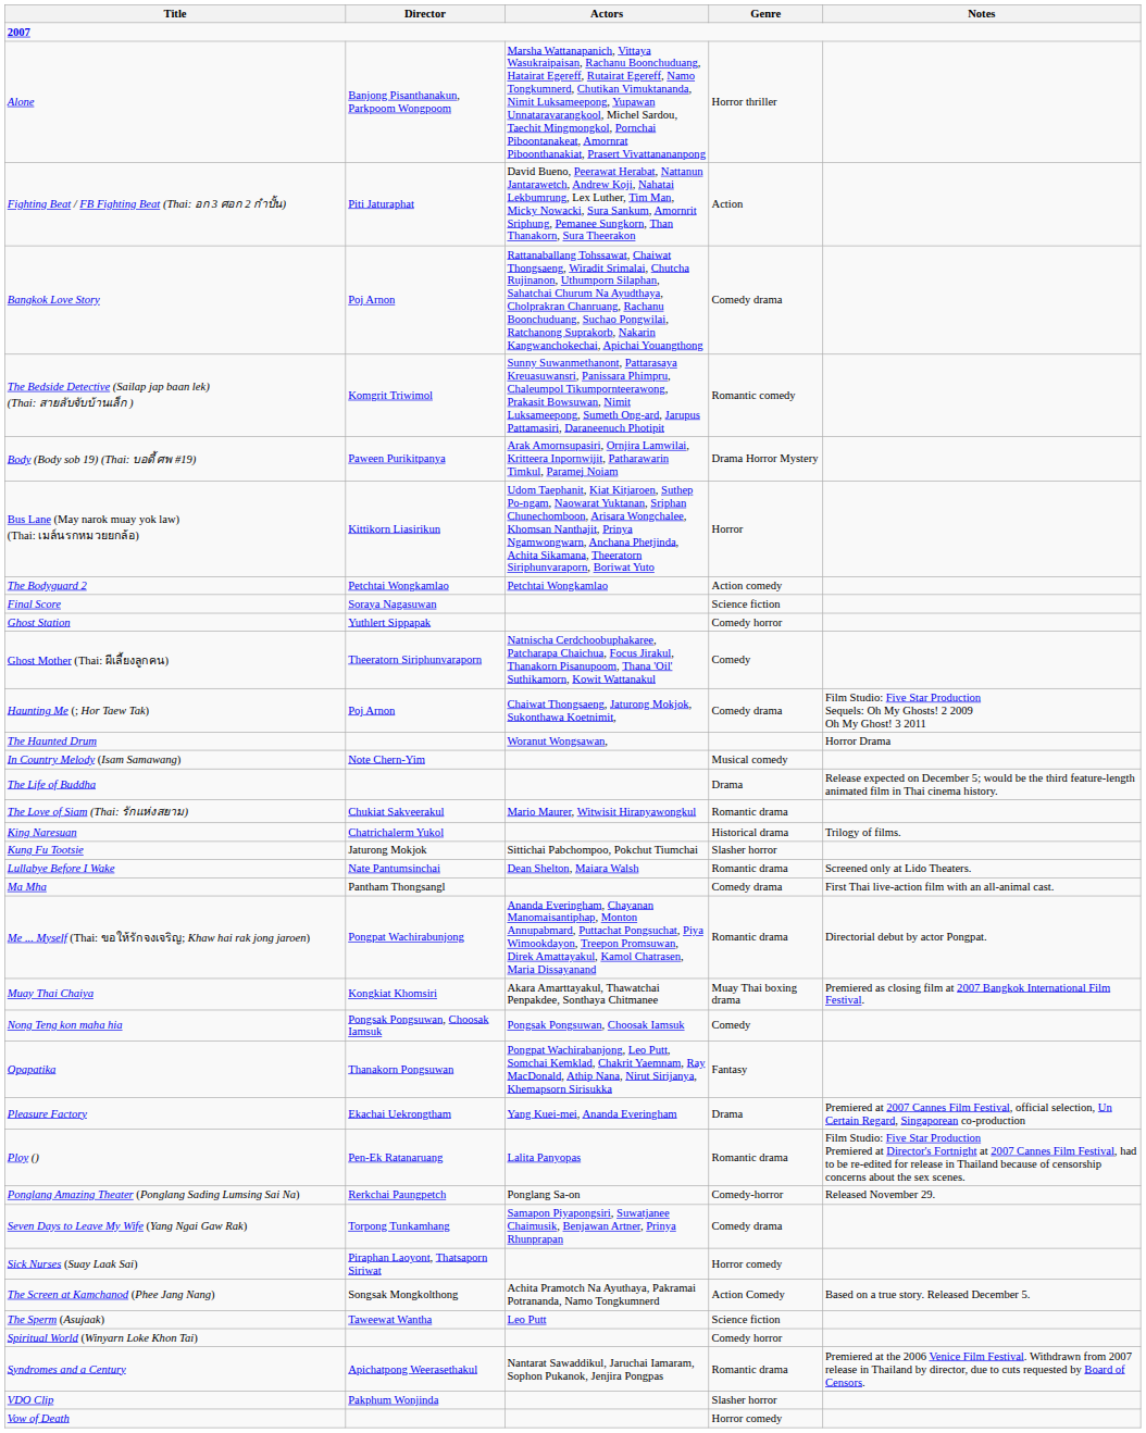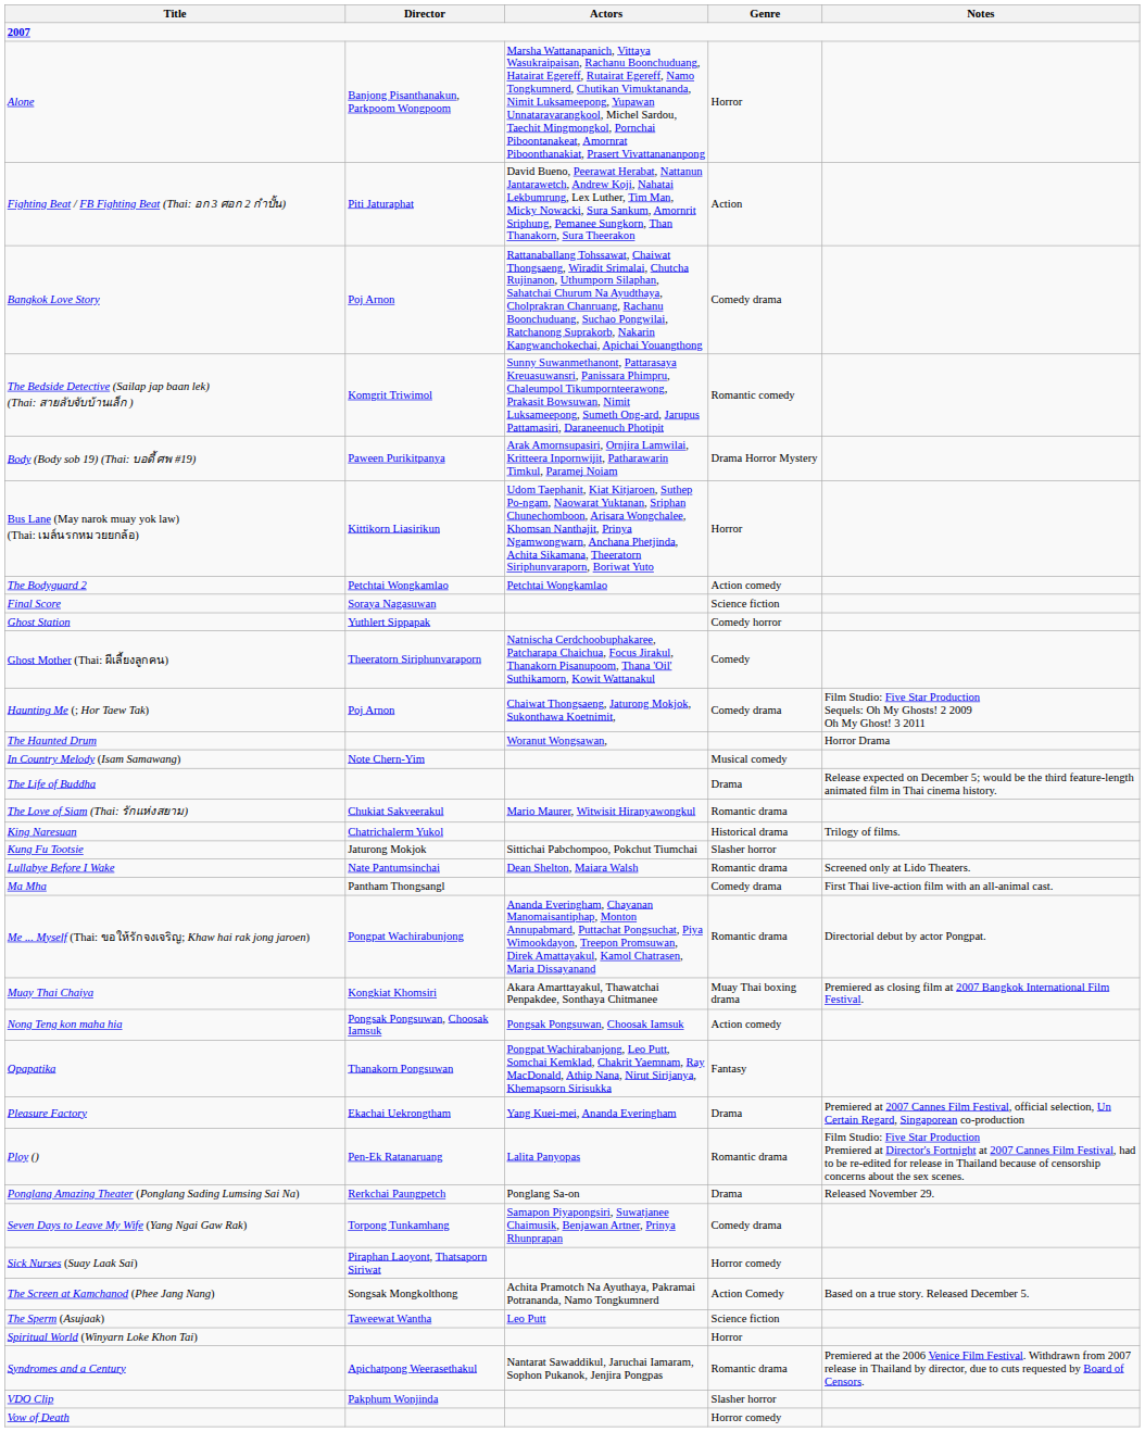Alone | Genre: Horror thriller -> Horror
Nong Teng kon maha hia | Genre: Comedy -> Action comedy
Ponglang Amazing Theater (Ponglang Sading Lumsing Sai Na) | Genre: Comedy-horror -> Drama
Spiritual World (Winyarn Loke Khon Tai) | Genre: Comedy horror -> Horror
